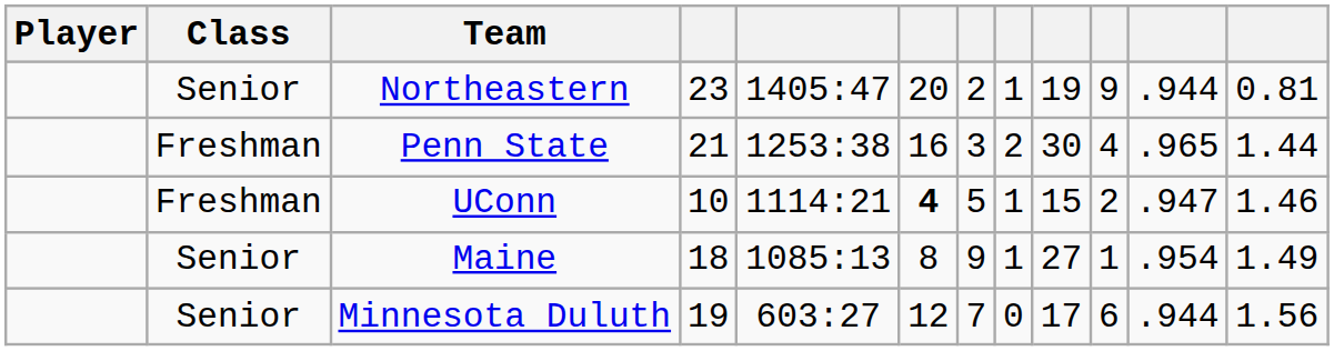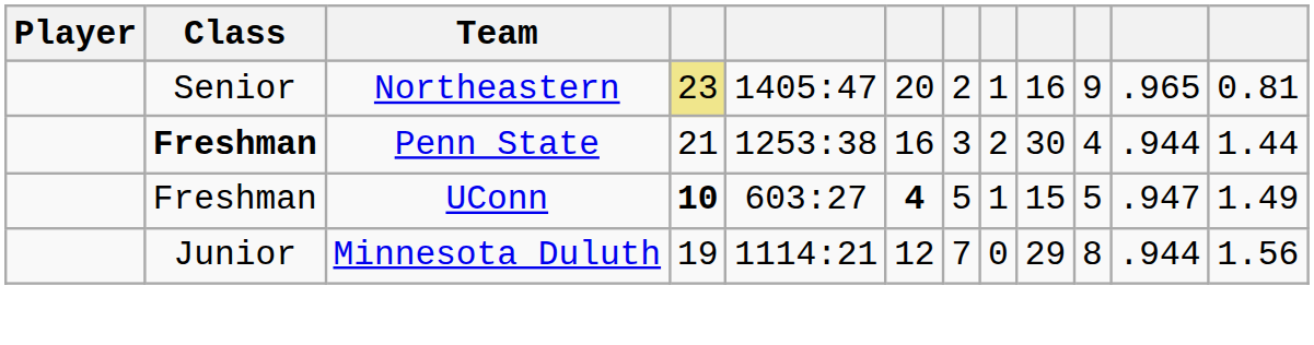Northeastern | column 4: no background -> khaki background
Northeastern | column 9: 19 -> 16
Northeastern | column 11: .944 -> .965
Penn State | Class: normal -> bold
Penn State | column 11: .965 -> .944
UConn | column 4: normal -> bold
UConn | column 5: 1114:21 -> 603:27
UConn | column 10: 2 -> 5
UConn | column 12: 1.46 -> 1.49
- row: Senior | Maine | 18 | 1085:13 | 8 | 9 | 1 | 27 | 1 | .954 | 1.49
Minnesota Duluth | Class: Senior -> Junior
Minnesota Duluth | column 5: 603:27 -> 1114:21
Minnesota Duluth | column 9: 17 -> 29
Minnesota Duluth | column 10: 6 -> 8
